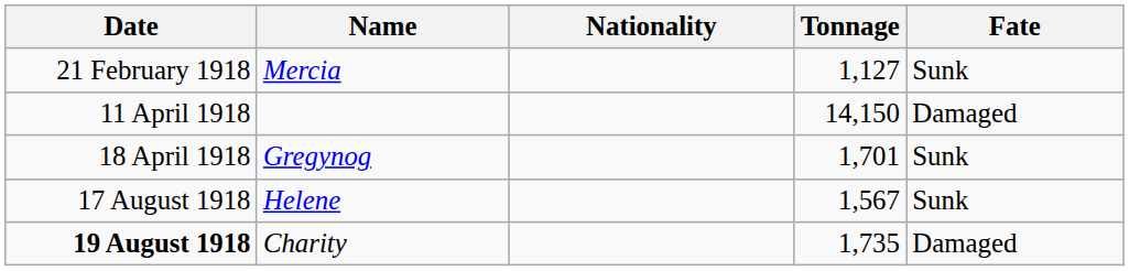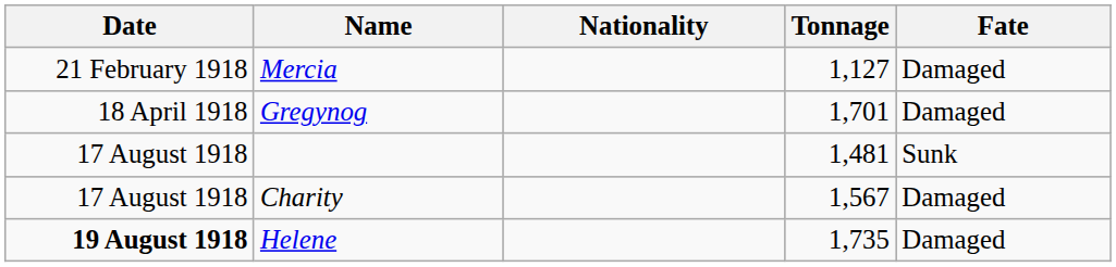1,127 | Fate: Sunk -> Damaged
- row: 11 April 1918 | 14,150 | Damaged
1,701 | Fate: Sunk -> Damaged
+ row: 17 August 1918 | 1,481 | Sunk
1,567 | Name: Helene -> Charity
1,567 | Fate: Sunk -> Damaged
1,735 | Name: Charity -> Helene
